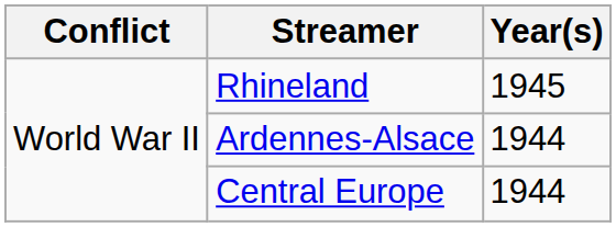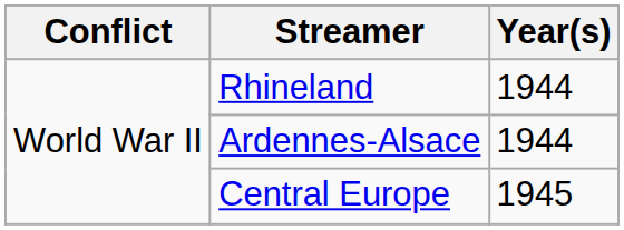Rhineland | Year(s): 1945 -> 1944
Central Europe | Year(s): 1944 -> 1945
